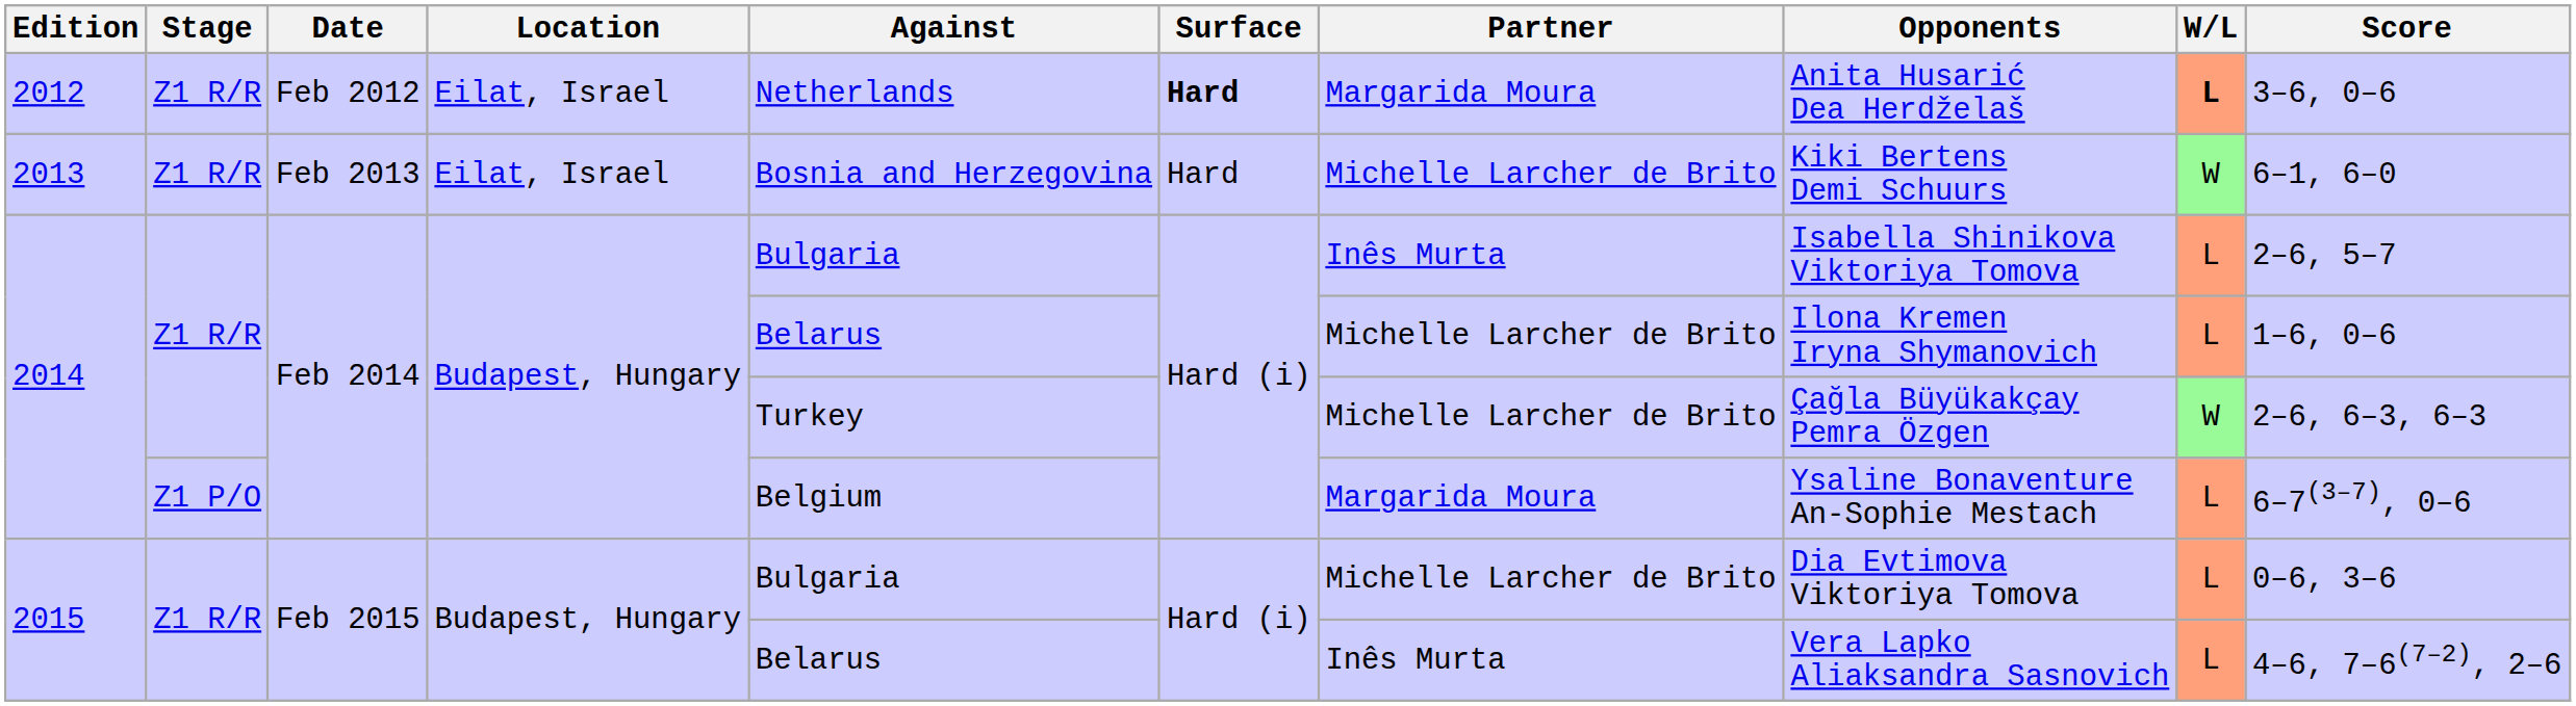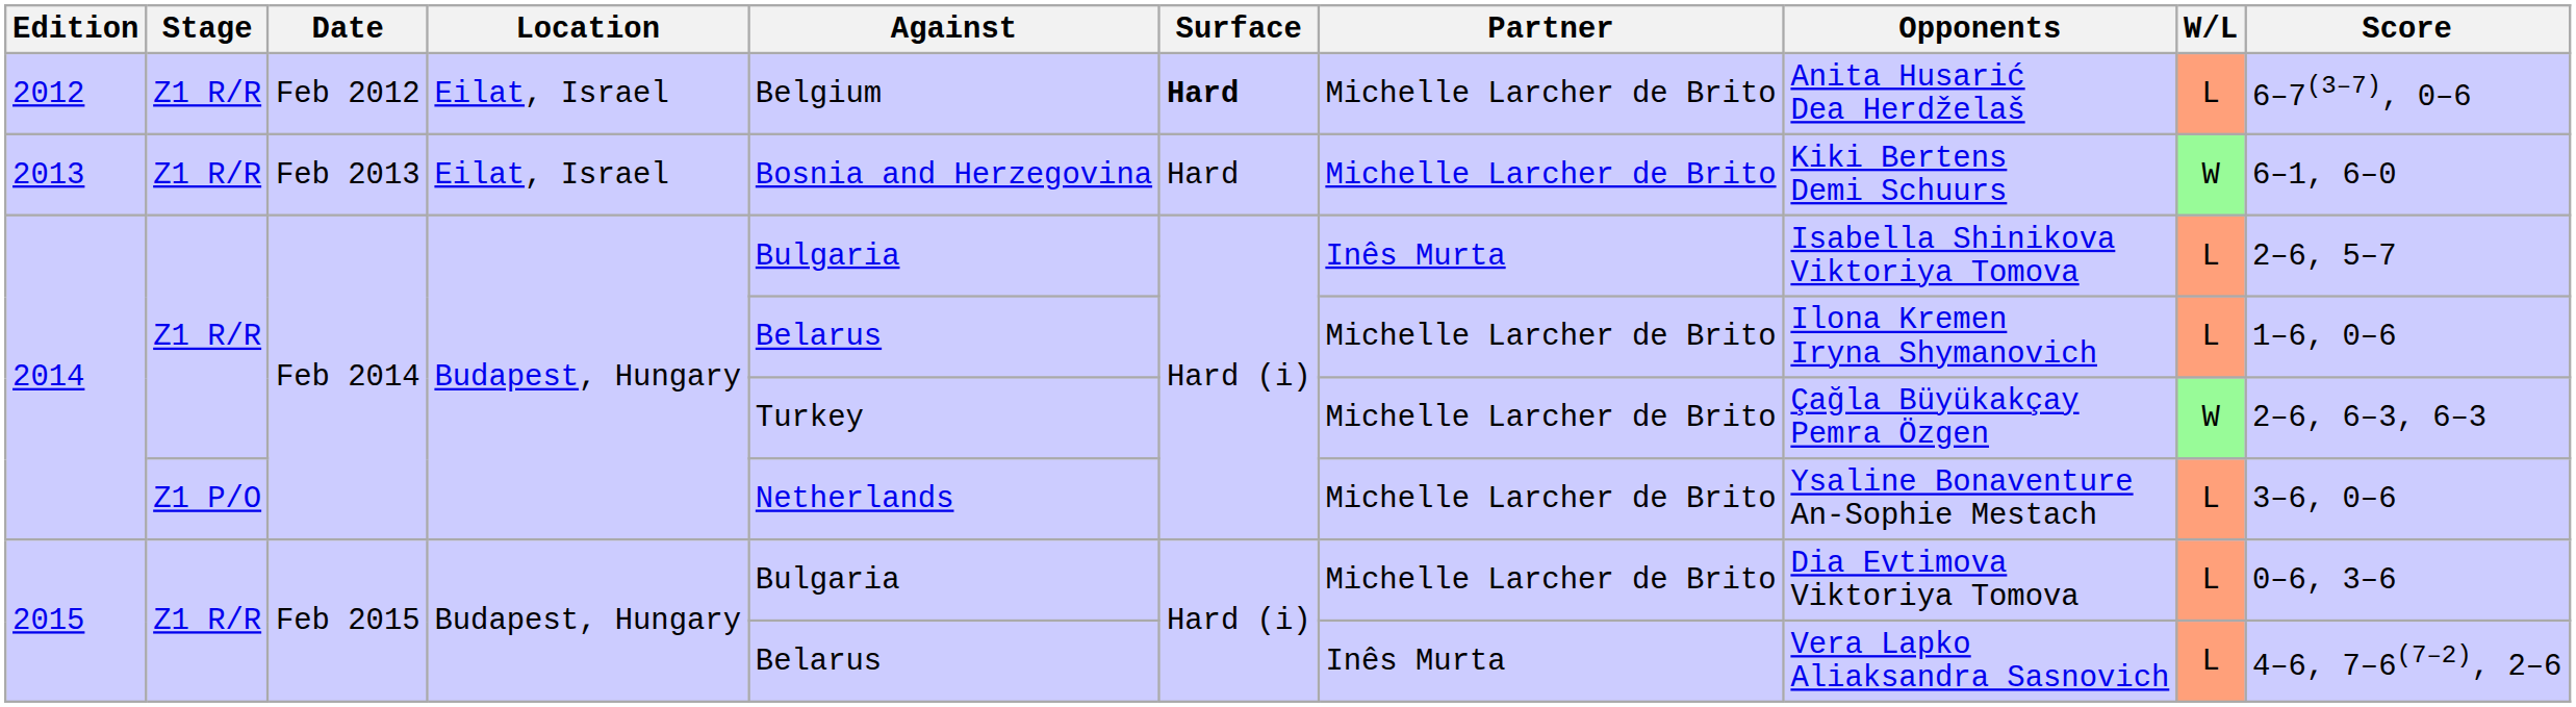2012 | Against: Netherlands -> Belgium
2012 | Partner: Margarida Moura -> Michelle Larcher de Brito
2012 | W/L: bold -> normal
2012 | Score: 3–6, 0–6 -> 6–7(3–7), 0–6
2014 / Z1 P/O | Against: Belgium -> Netherlands
2014 / Z1 P/O | Partner: Margarida Moura -> Michelle Larcher de Brito
2014 / Z1 P/O | Score: 6–7(3–7), 0–6 -> 3–6, 0–6
